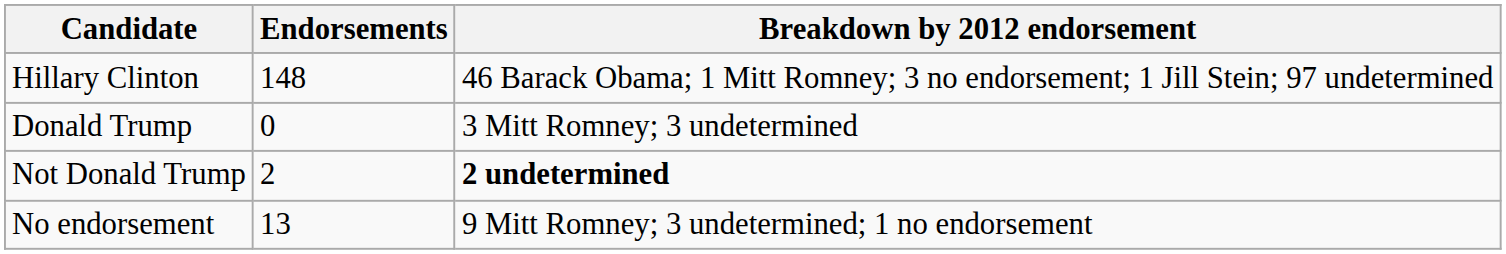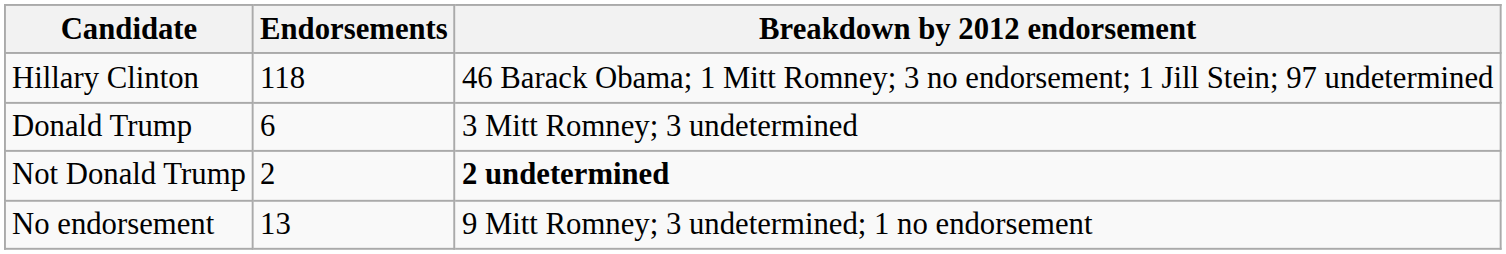Hillary Clinton | Endorsements: 148 -> 118
Donald Trump | Endorsements: 0 -> 6
